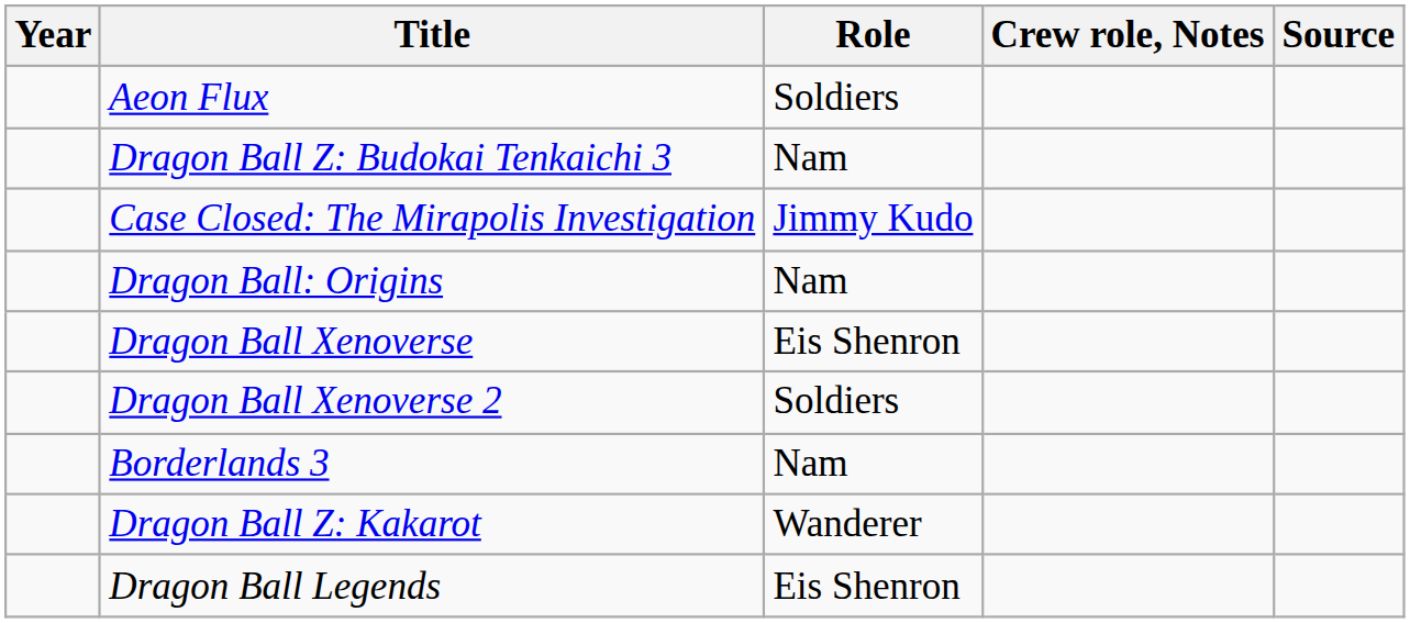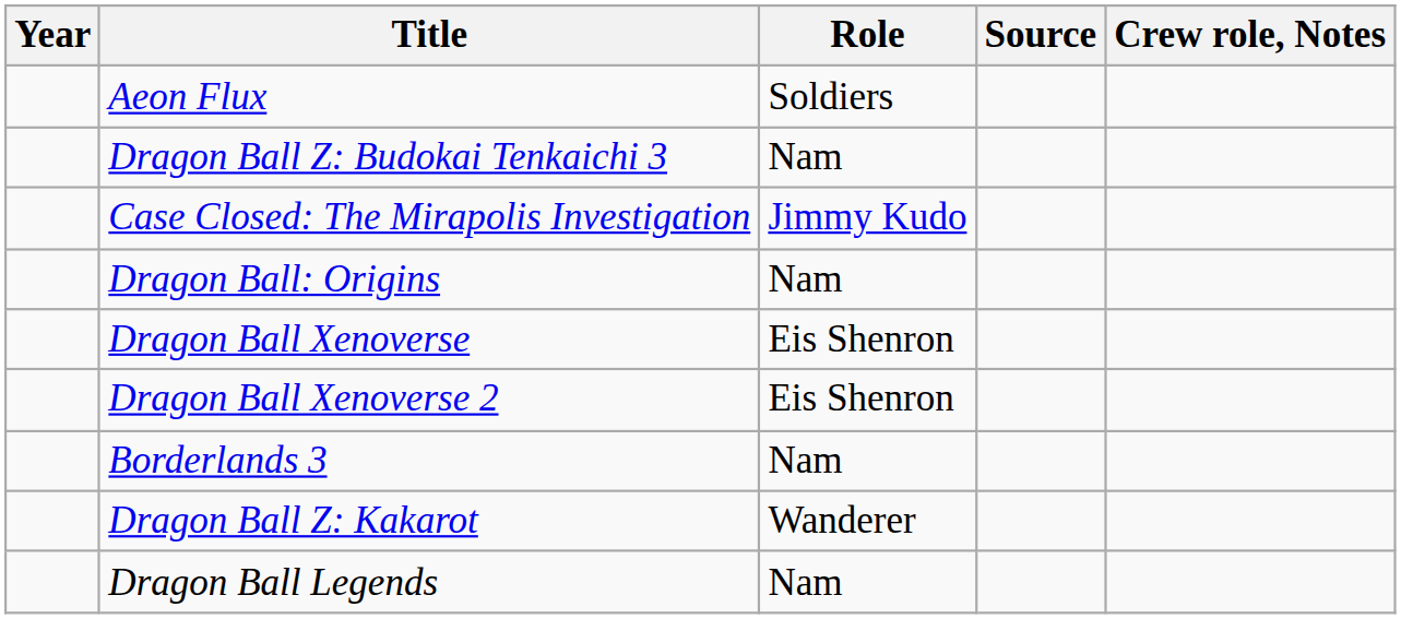columns swapped: Crew role, Notes <-> Source
Dragon Ball Xenoverse 2 | Role: Soldiers -> Eis Shenron
Dragon Ball Legends | Role: Eis Shenron -> Nam
